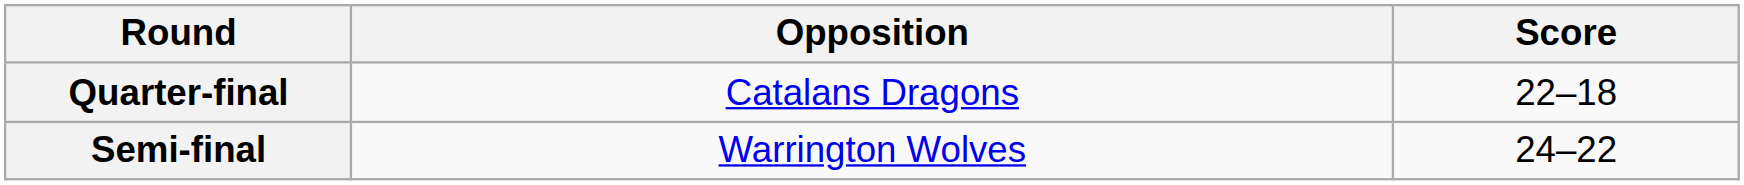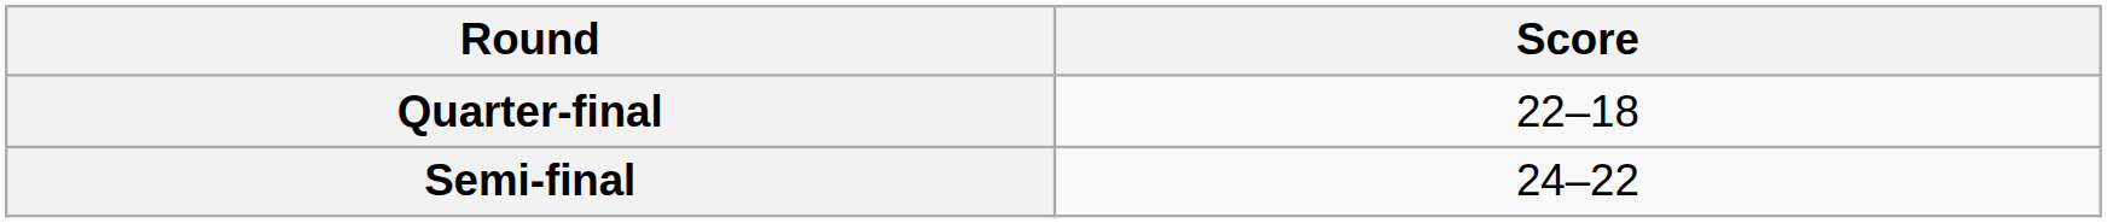- column: Opposition | Catalans Dragons | Warrington Wolves
